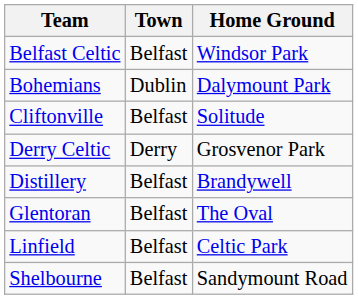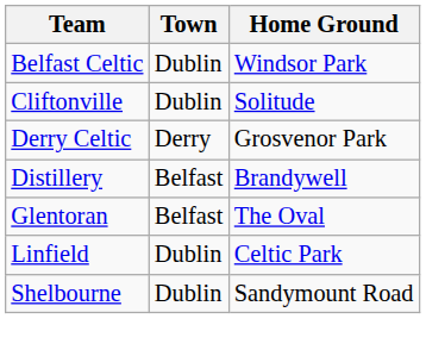Belfast Celtic | Town: Belfast -> Dublin
- row: Bohemians | Dublin | Dalymount Park
Cliftonville | Town: Belfast -> Dublin
Linfield | Town: Belfast -> Dublin
Shelbourne | Town: Belfast -> Dublin
